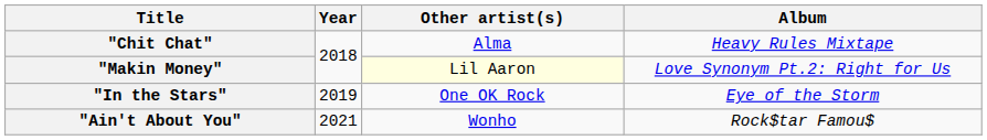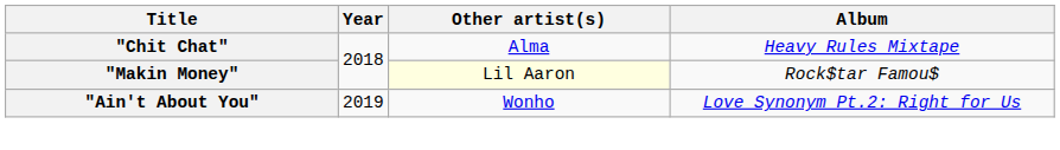"Makin Money" | Album: Love Synonym Pt.2: Right for Us -> Rock$tar Famou$
- row: "In the Stars" | 2019 | One OK Rock | Eye of the Storm
"Ain't About You" | Year: 2021 -> 2019
"Ain't About You" | Album: Rock$tar Famou$ -> Love Synonym Pt.2: Right for Us
